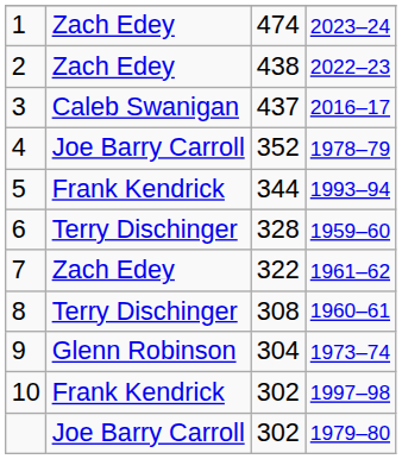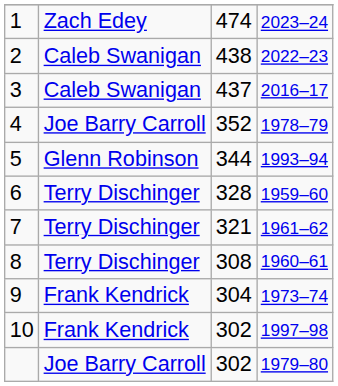2 | column 2: Zach Edey -> Caleb Swanigan
5 | column 2: Frank Kendrick -> Glenn Robinson
7 | column 2: Zach Edey -> Terry Dischinger
7 | column 3: 322 -> 321
9 | column 2: Glenn Robinson -> Frank Kendrick
